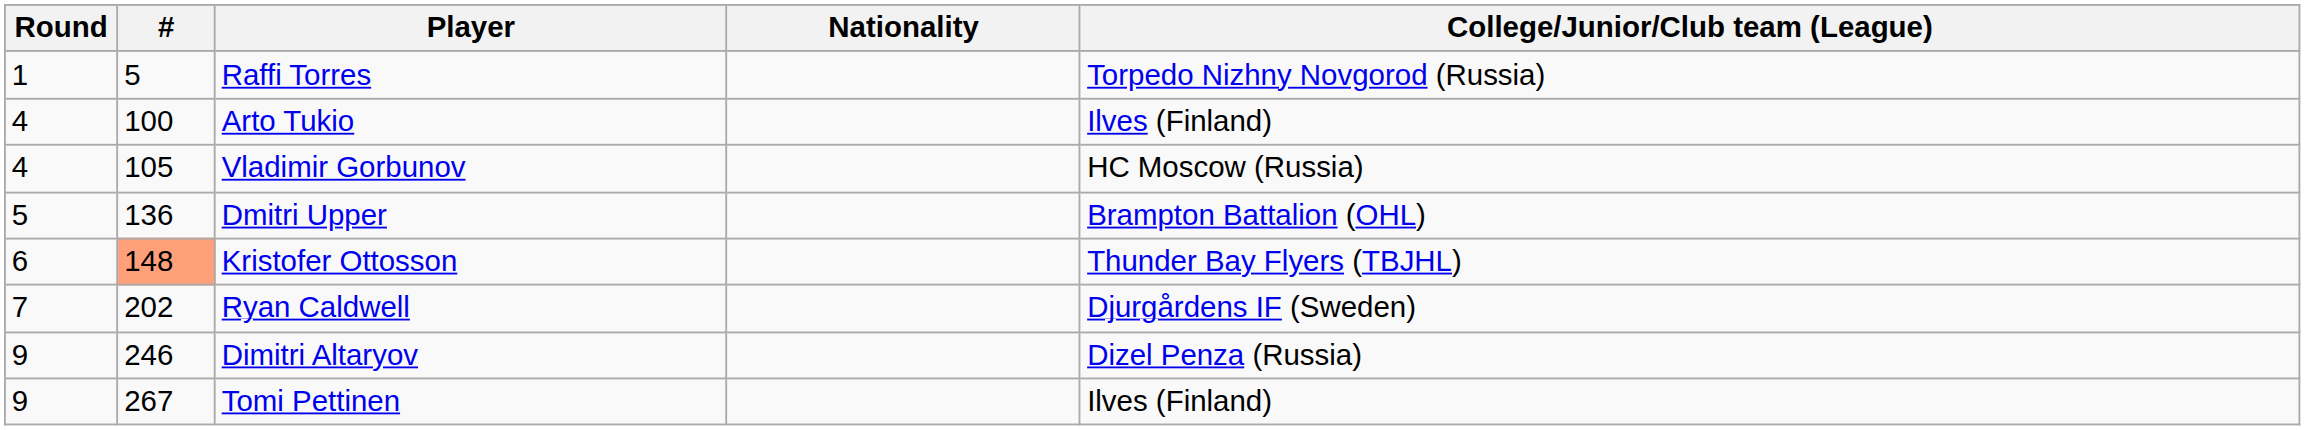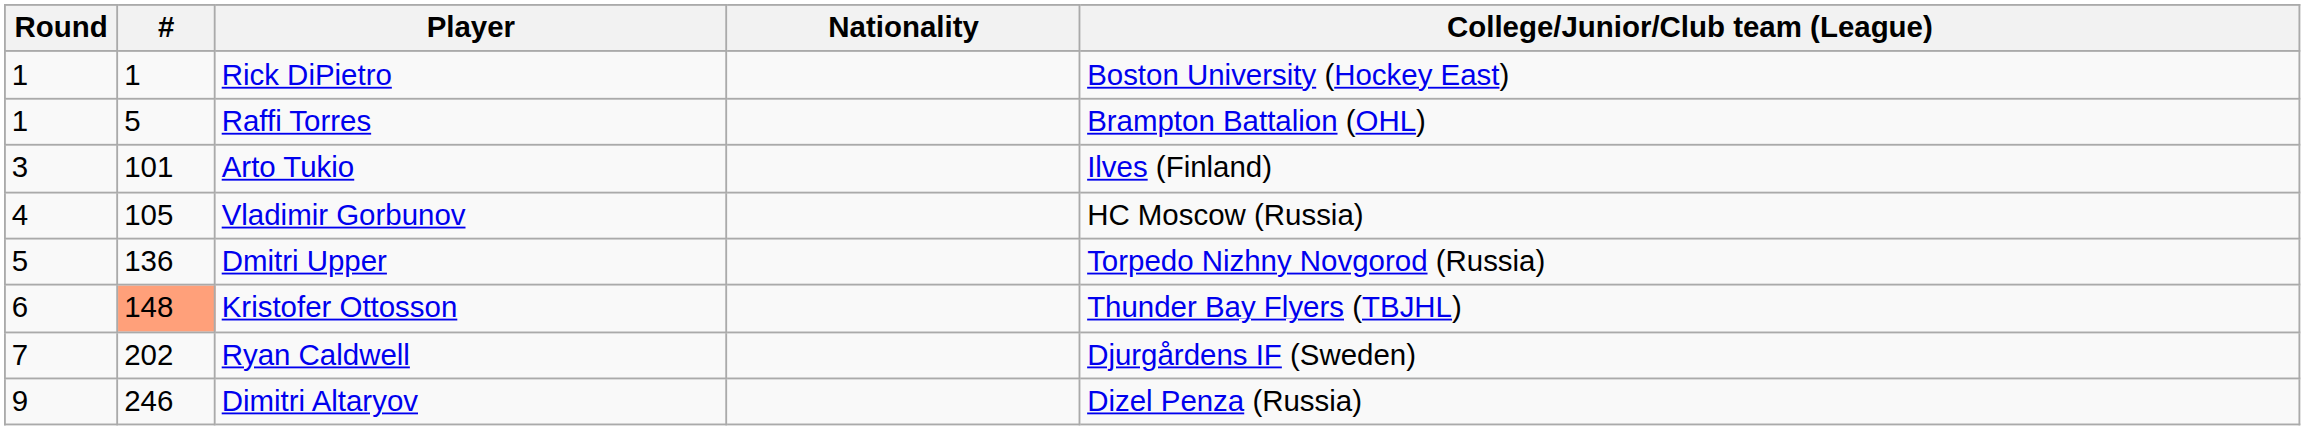+ row: 1 | 1 | Rick DiPietro | Boston University (Hockey East)
Raffi Torres | College/Junior/Club team (League): Torpedo Nizhny Novgorod (Russia) -> Brampton Battalion (OHL)
Arto Tukio | Round: 4 -> 3
Arto Tukio | #: 100 -> 101
Dmitri Upper | College/Junior/Club team (League): Brampton Battalion (OHL) -> Torpedo Nizhny Novgorod (Russia)
- row: 9 | 267 | Tomi Pettinen | Ilves (Finland)
